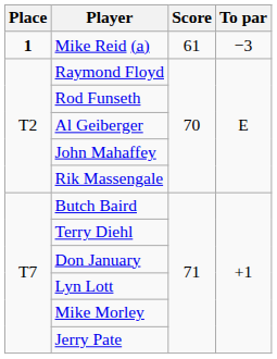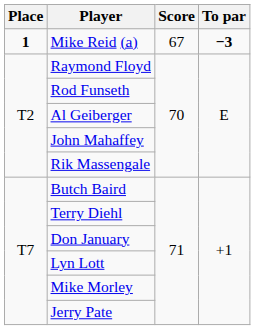Mike Reid (a) | Score: 61 -> 67
Mike Reid (a) | To par: normal -> bold
